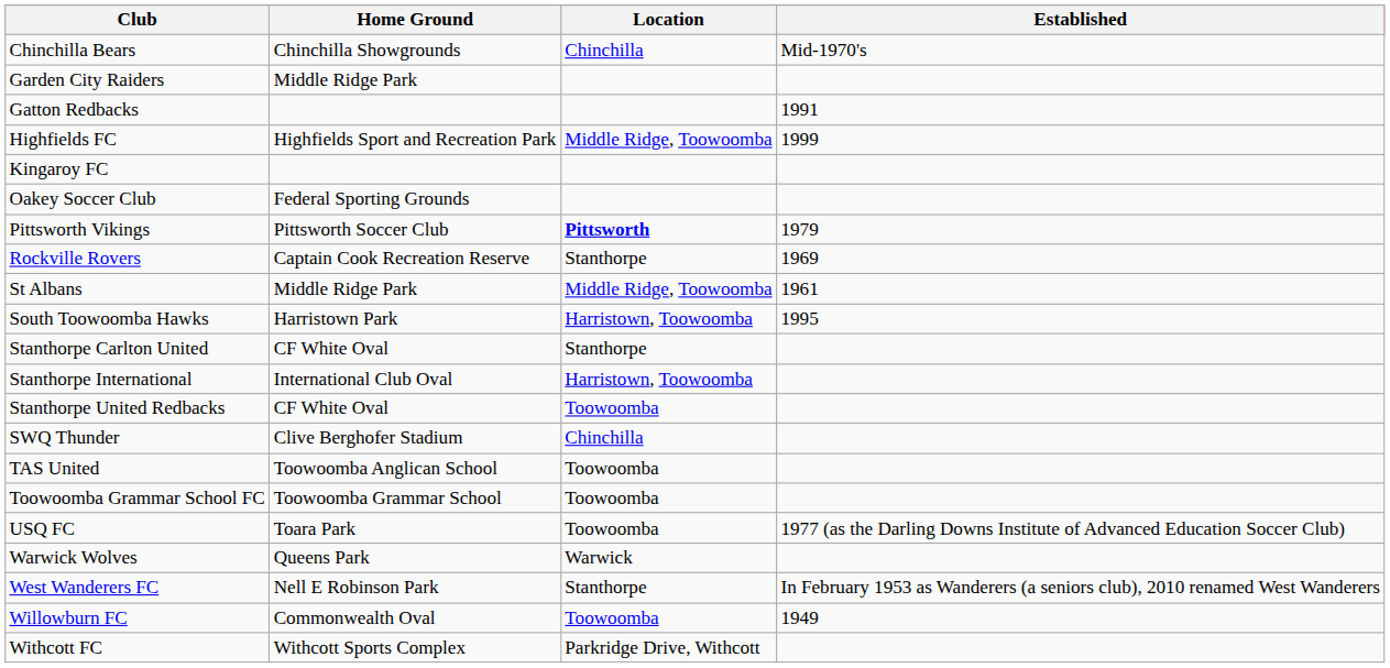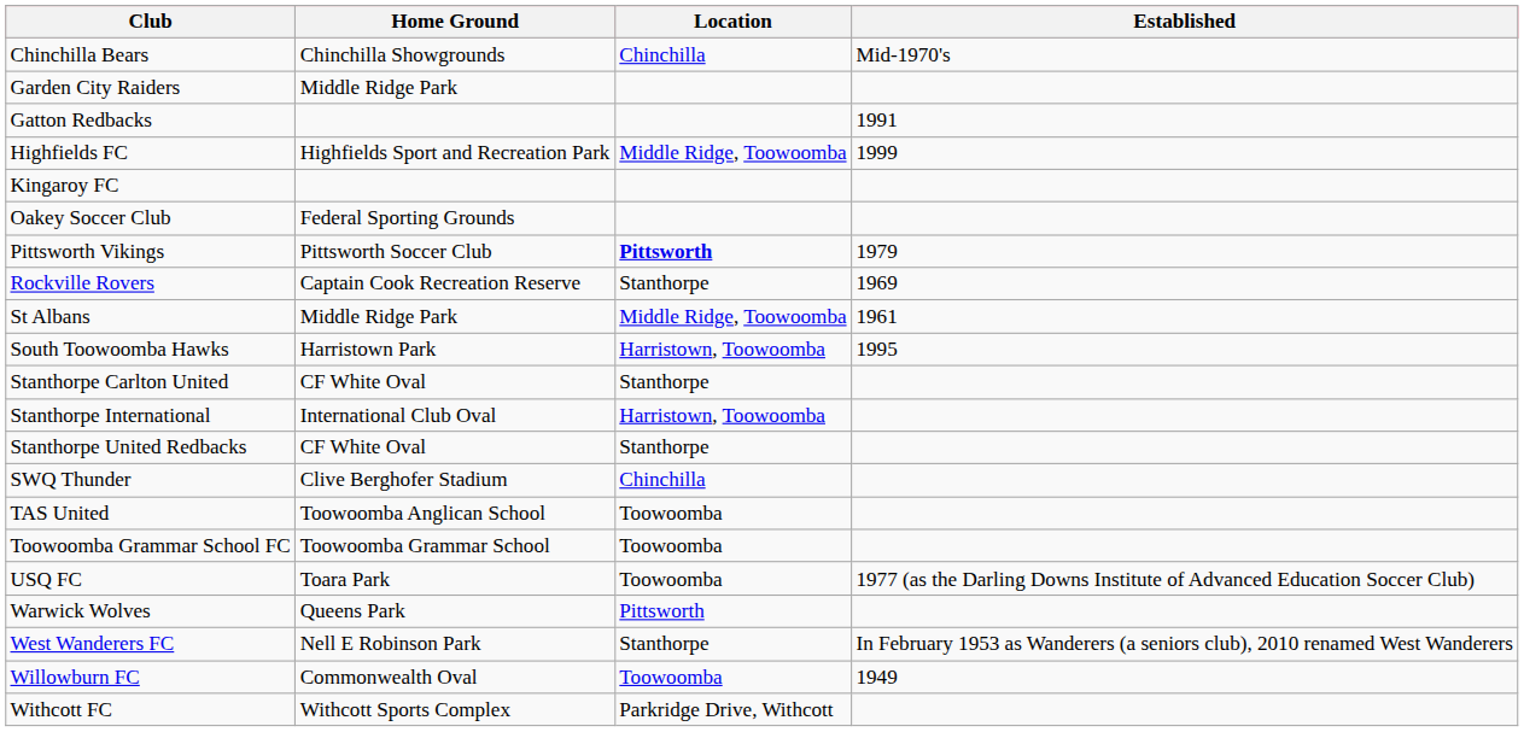Stanthorpe United Redbacks | Location: Toowoomba -> Stanthorpe
Warwick Wolves | Location: Warwick -> Pittsworth
